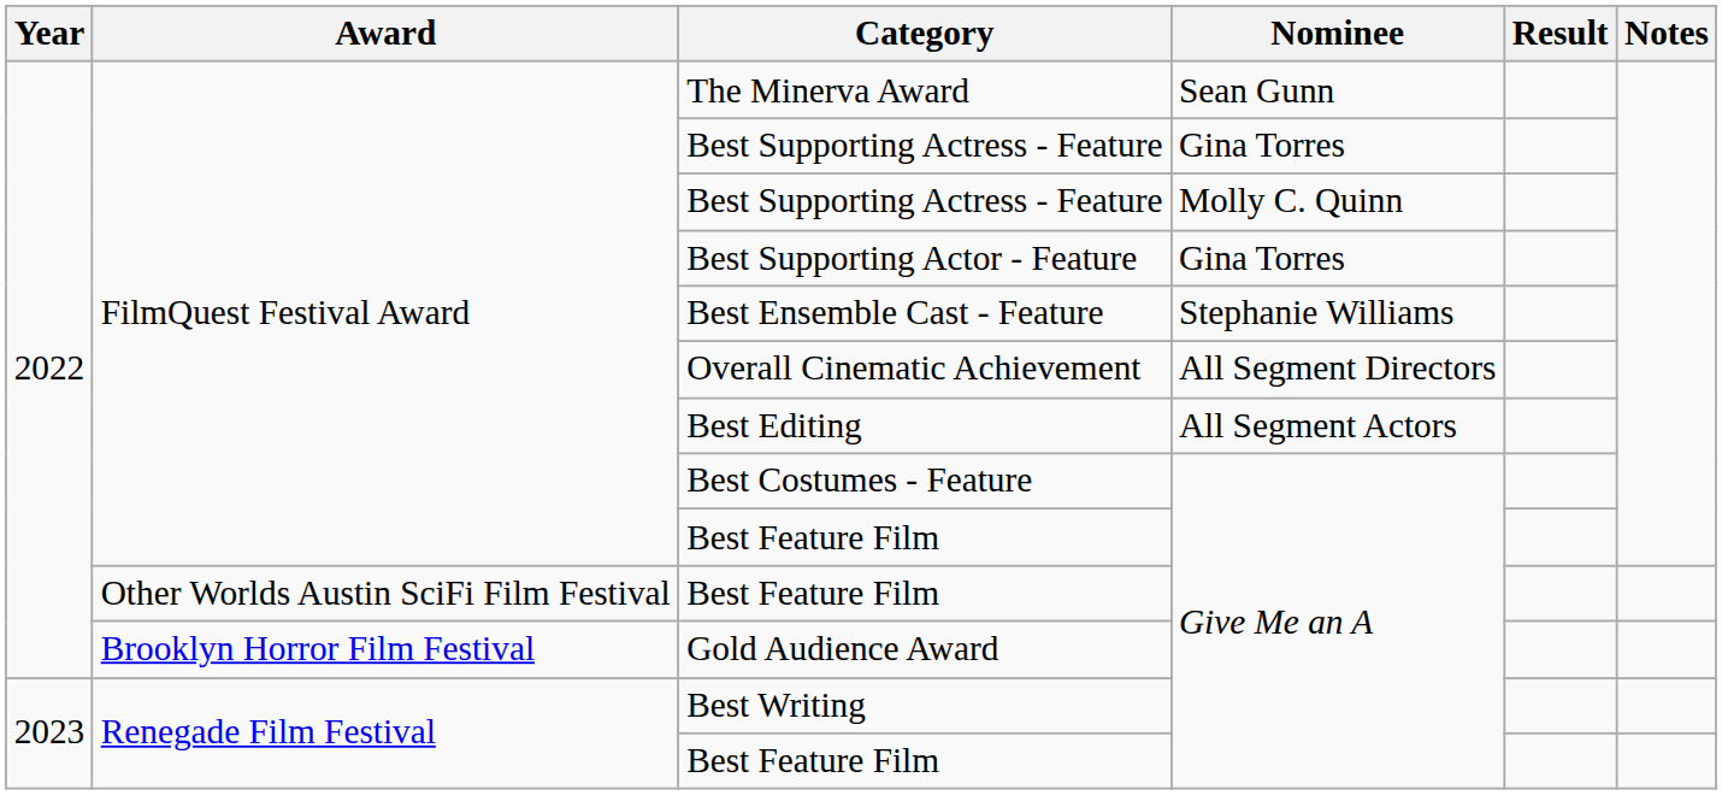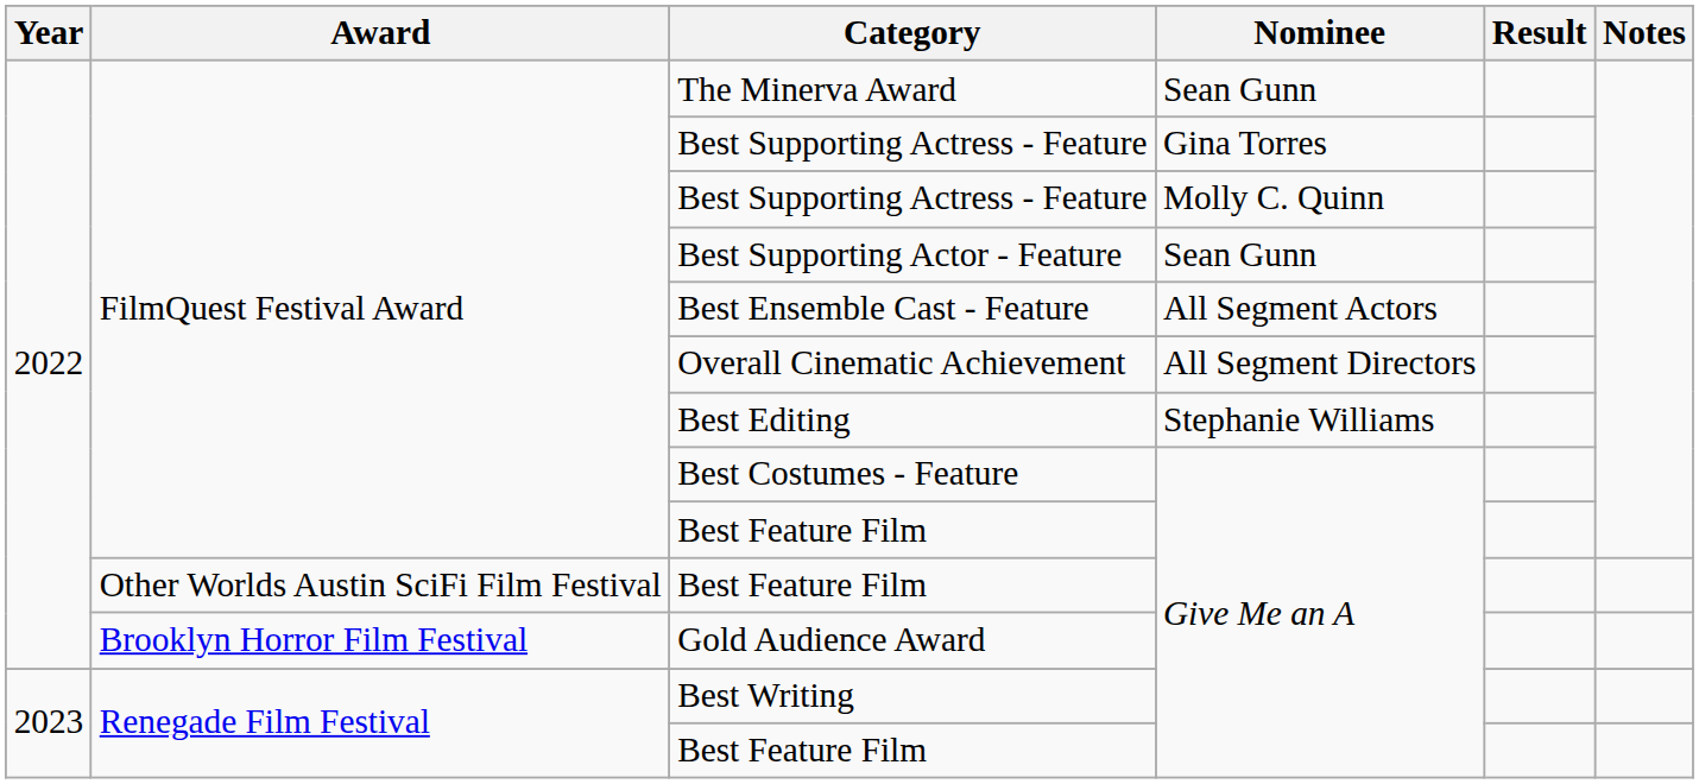Best Supporting Actor - Feature | Nominee: Gina Torres -> Sean Gunn
Best Ensemble Cast - Feature | Nominee: Stephanie Williams -> All Segment Actors
Best Editing | Nominee: All Segment Actors -> Stephanie Williams
